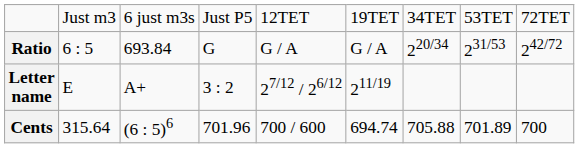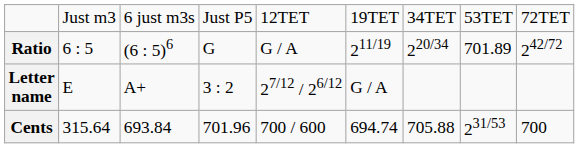Ratio | column 3: 693.84 -> (6 : 5)6
Ratio | column 6: G / A -> 211/19
Ratio | column 8: 231/53 -> 701.89
Letter name | column 6: 211/19 -> G / A
Cents | column 3: (6 : 5)6 -> 693.84
Cents | column 8: 701.89 -> 231/53
